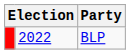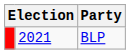BLP | column 2: 2022 -> 2021
